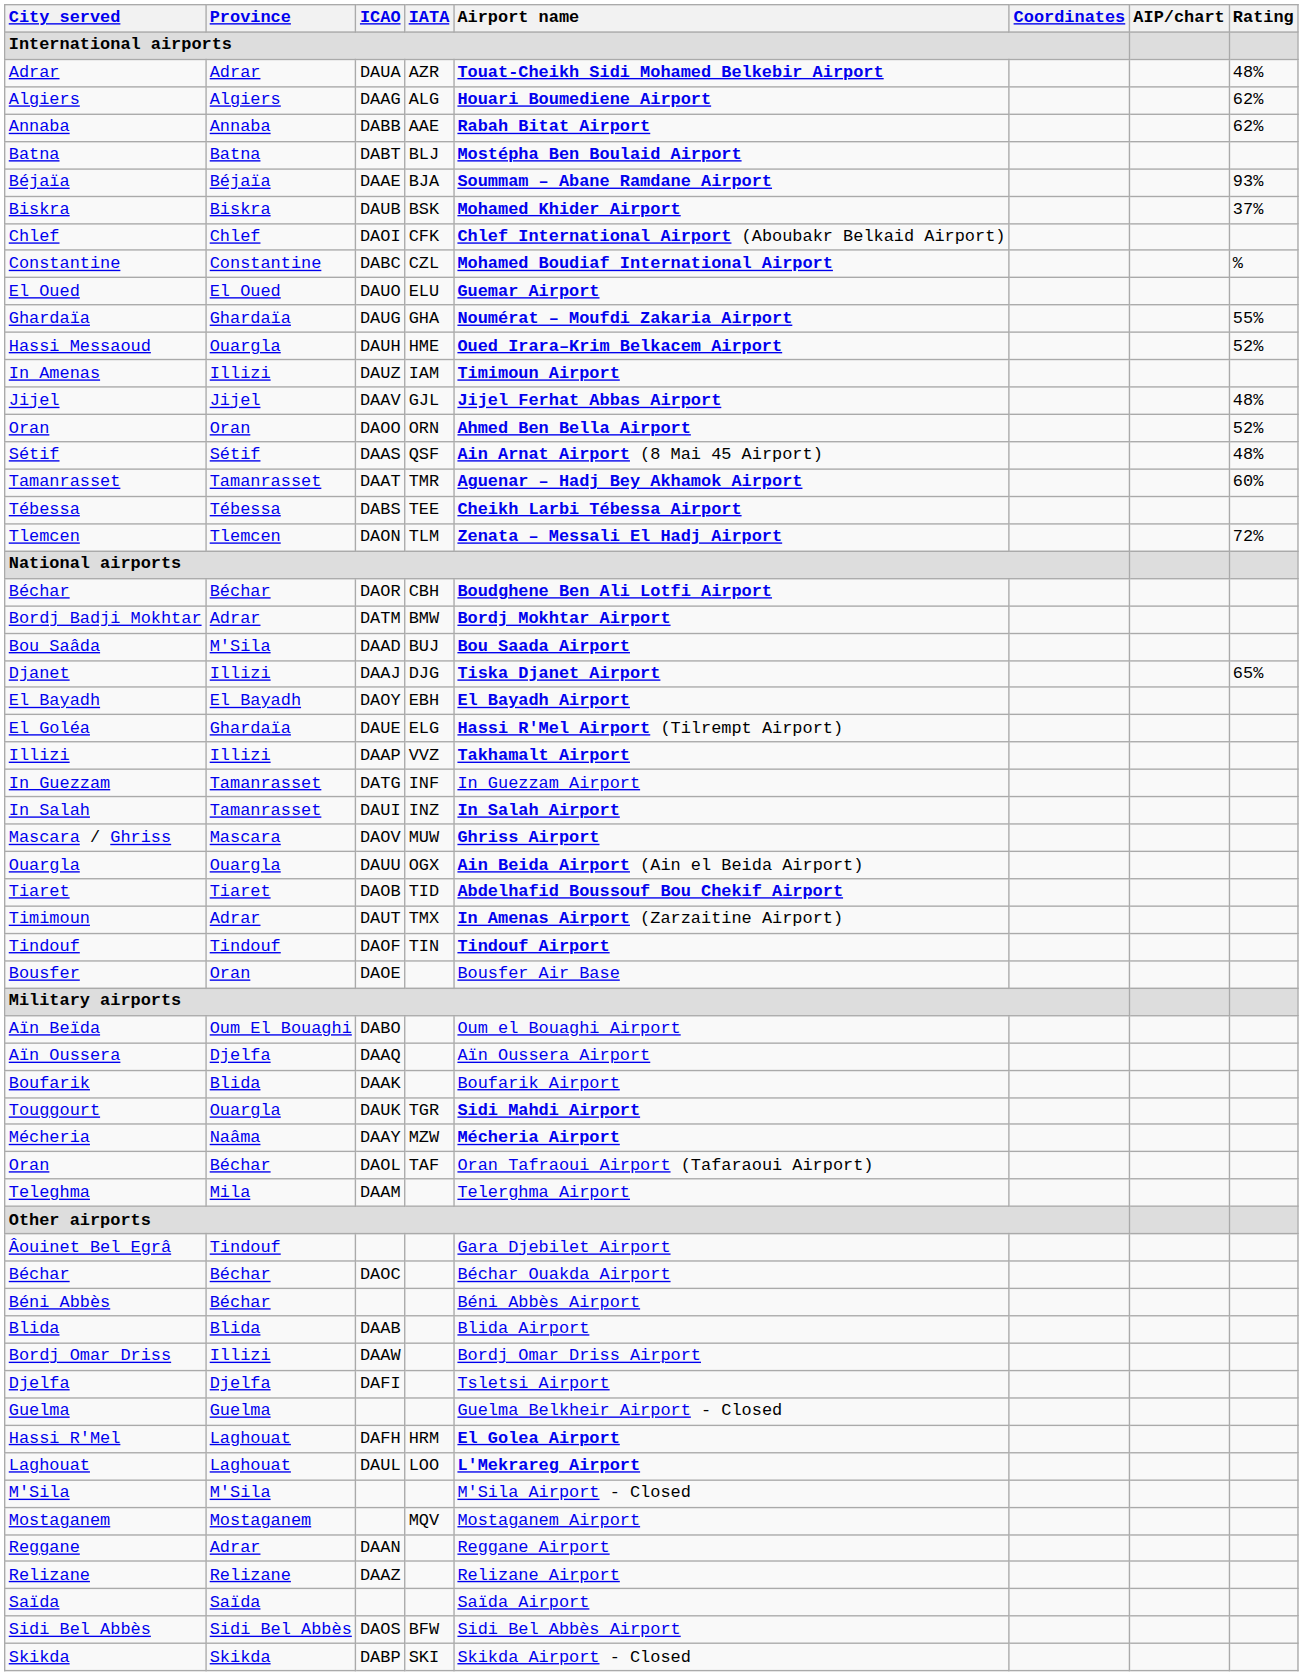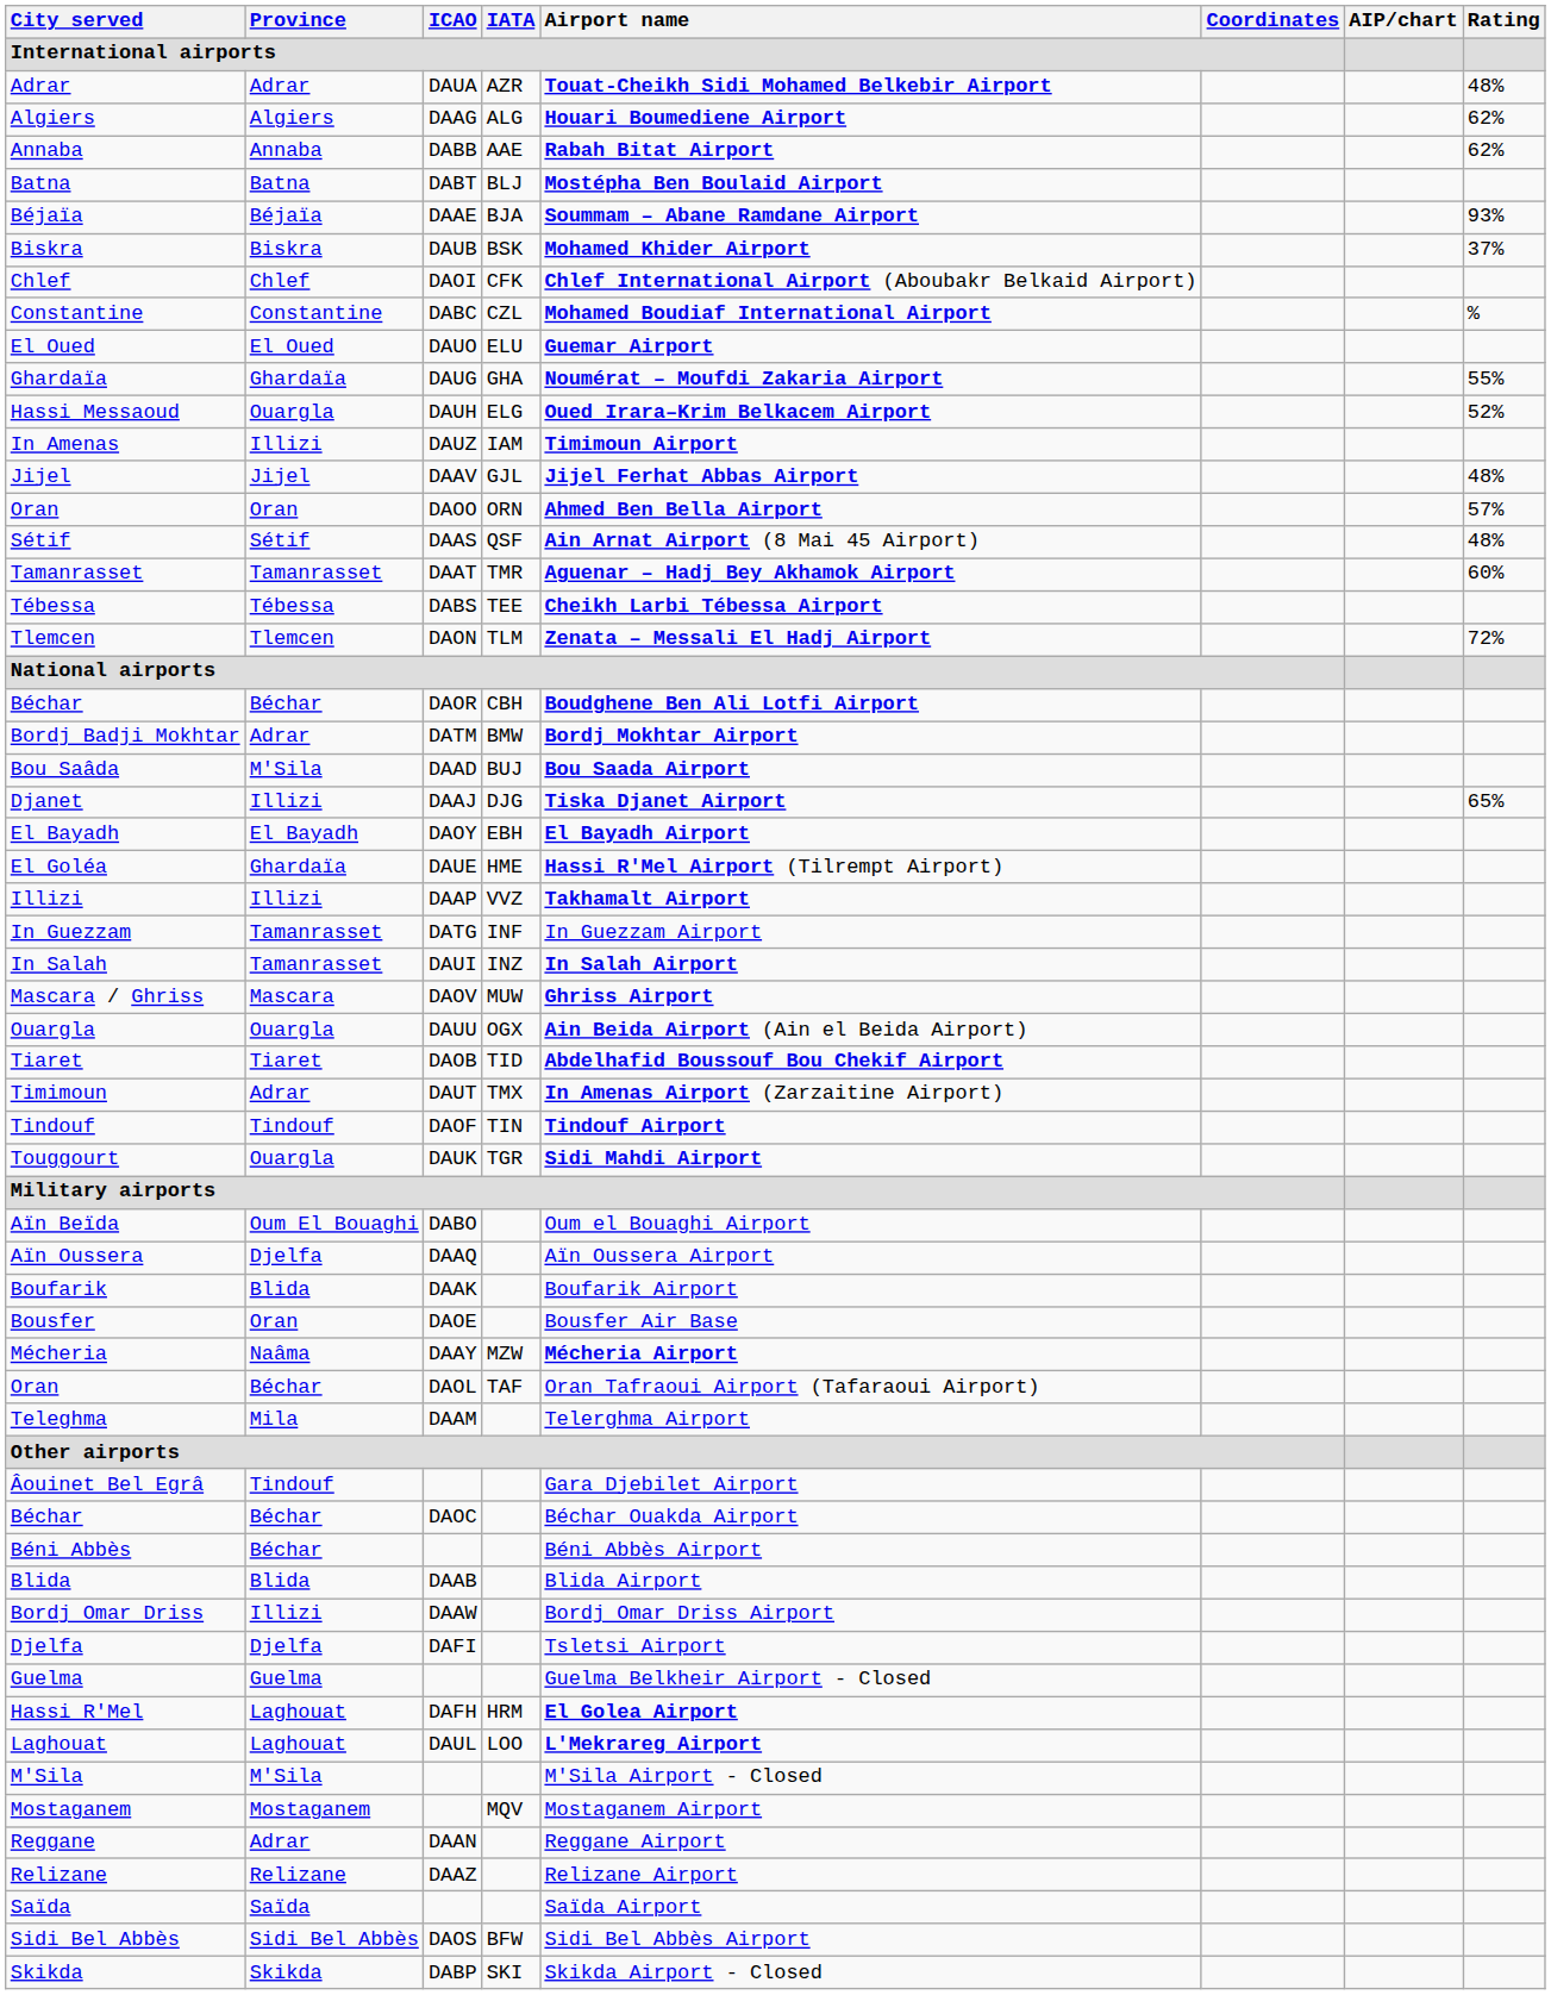Hassi Messaoud | IATA: HME -> ELG
Oran / DAOO | Rating: 52% -> 57%
El Goléa | IATA: ELG -> HME
rows swapped: Touggourt <-> Bousfer
